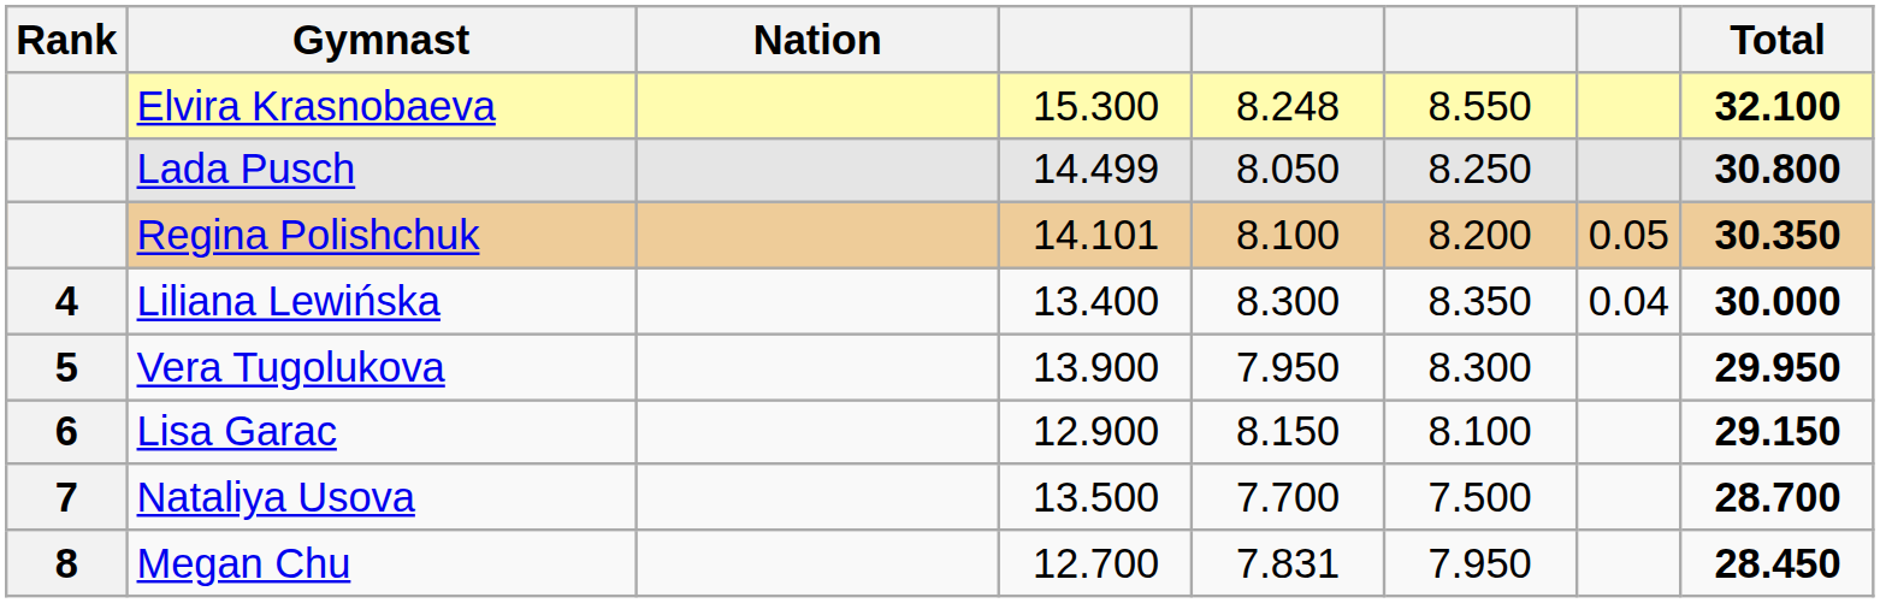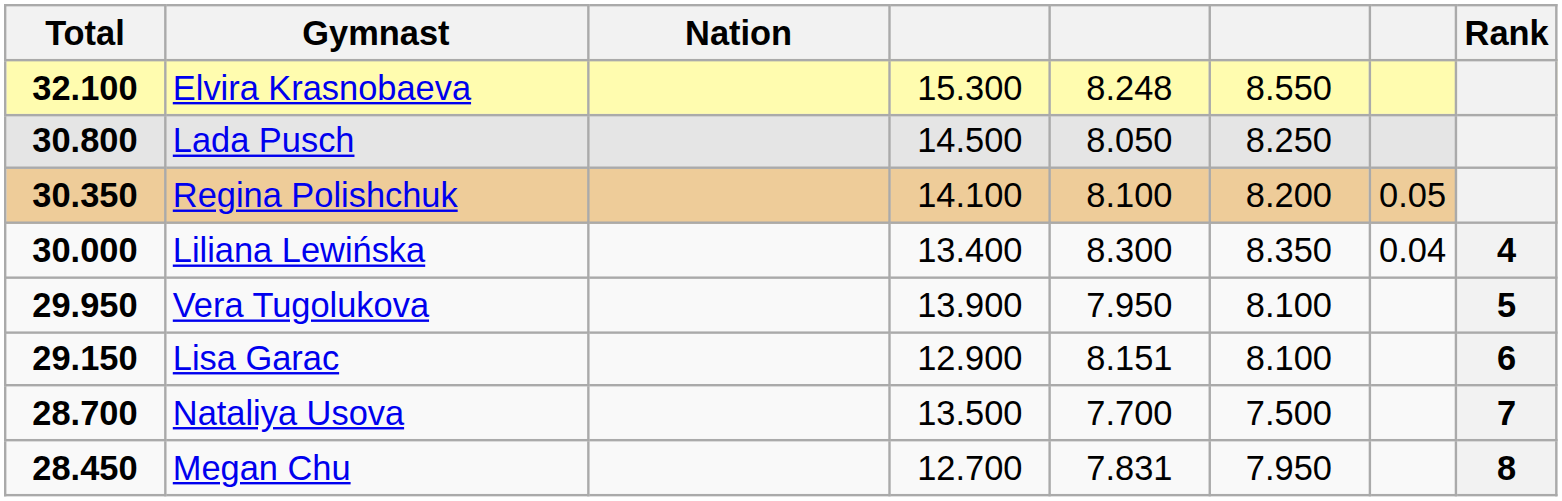columns swapped: Rank <-> Total
Lada Pusch | column 4: 14.499 -> 14.500
Regina Polishchuk | column 4: 14.101 -> 14.100
Vera Tugolukova | column 6: 8.300 -> 8.100
Lisa Garac | column 5: 8.150 -> 8.151
